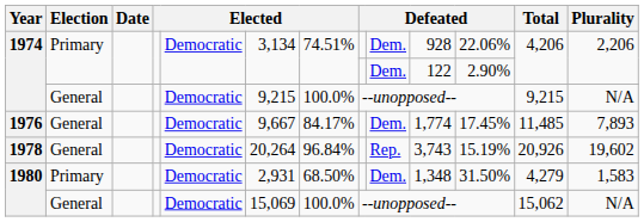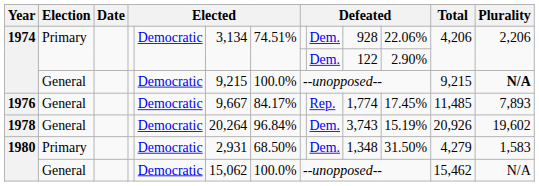1974 / General | Plurality: normal -> bold
1976 | column 9: Dem. -> Rep.
1978 | column 9: Rep. -> Dem.
1980 / General | column 6: 15,069 -> 15,062
1980 / General | Total: 15,062 -> 15,462
